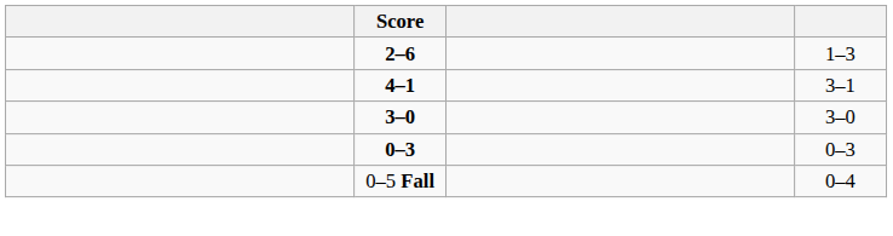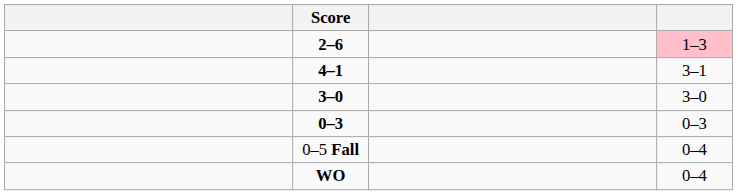2–6 | column 4: no background -> pink background
+ row: WO | 0–4
